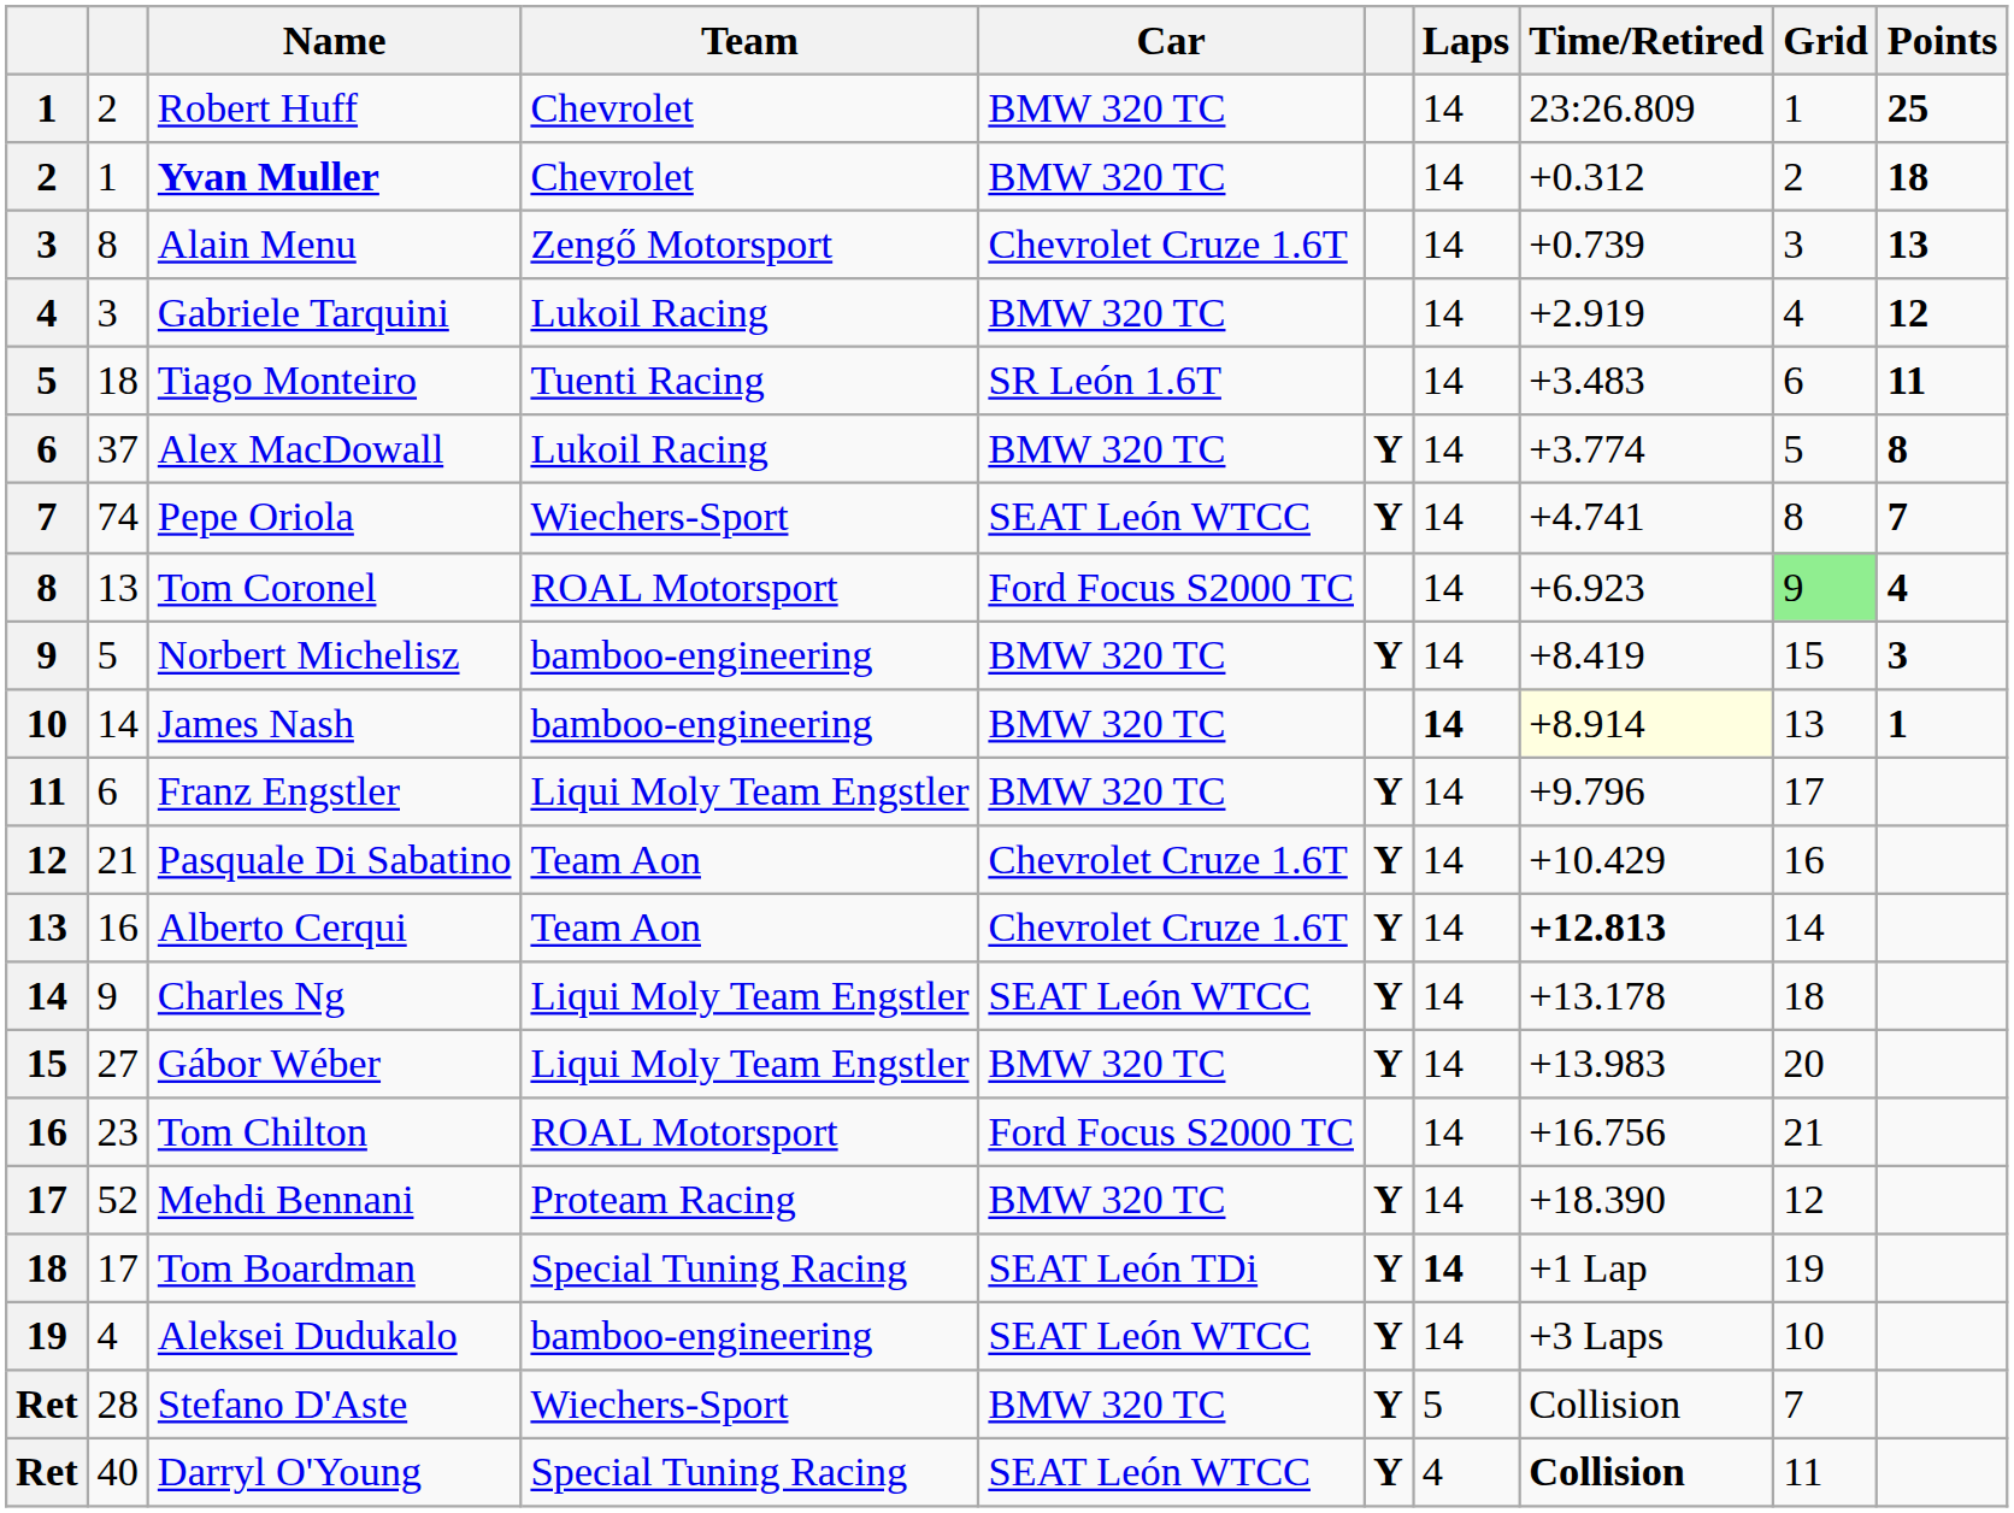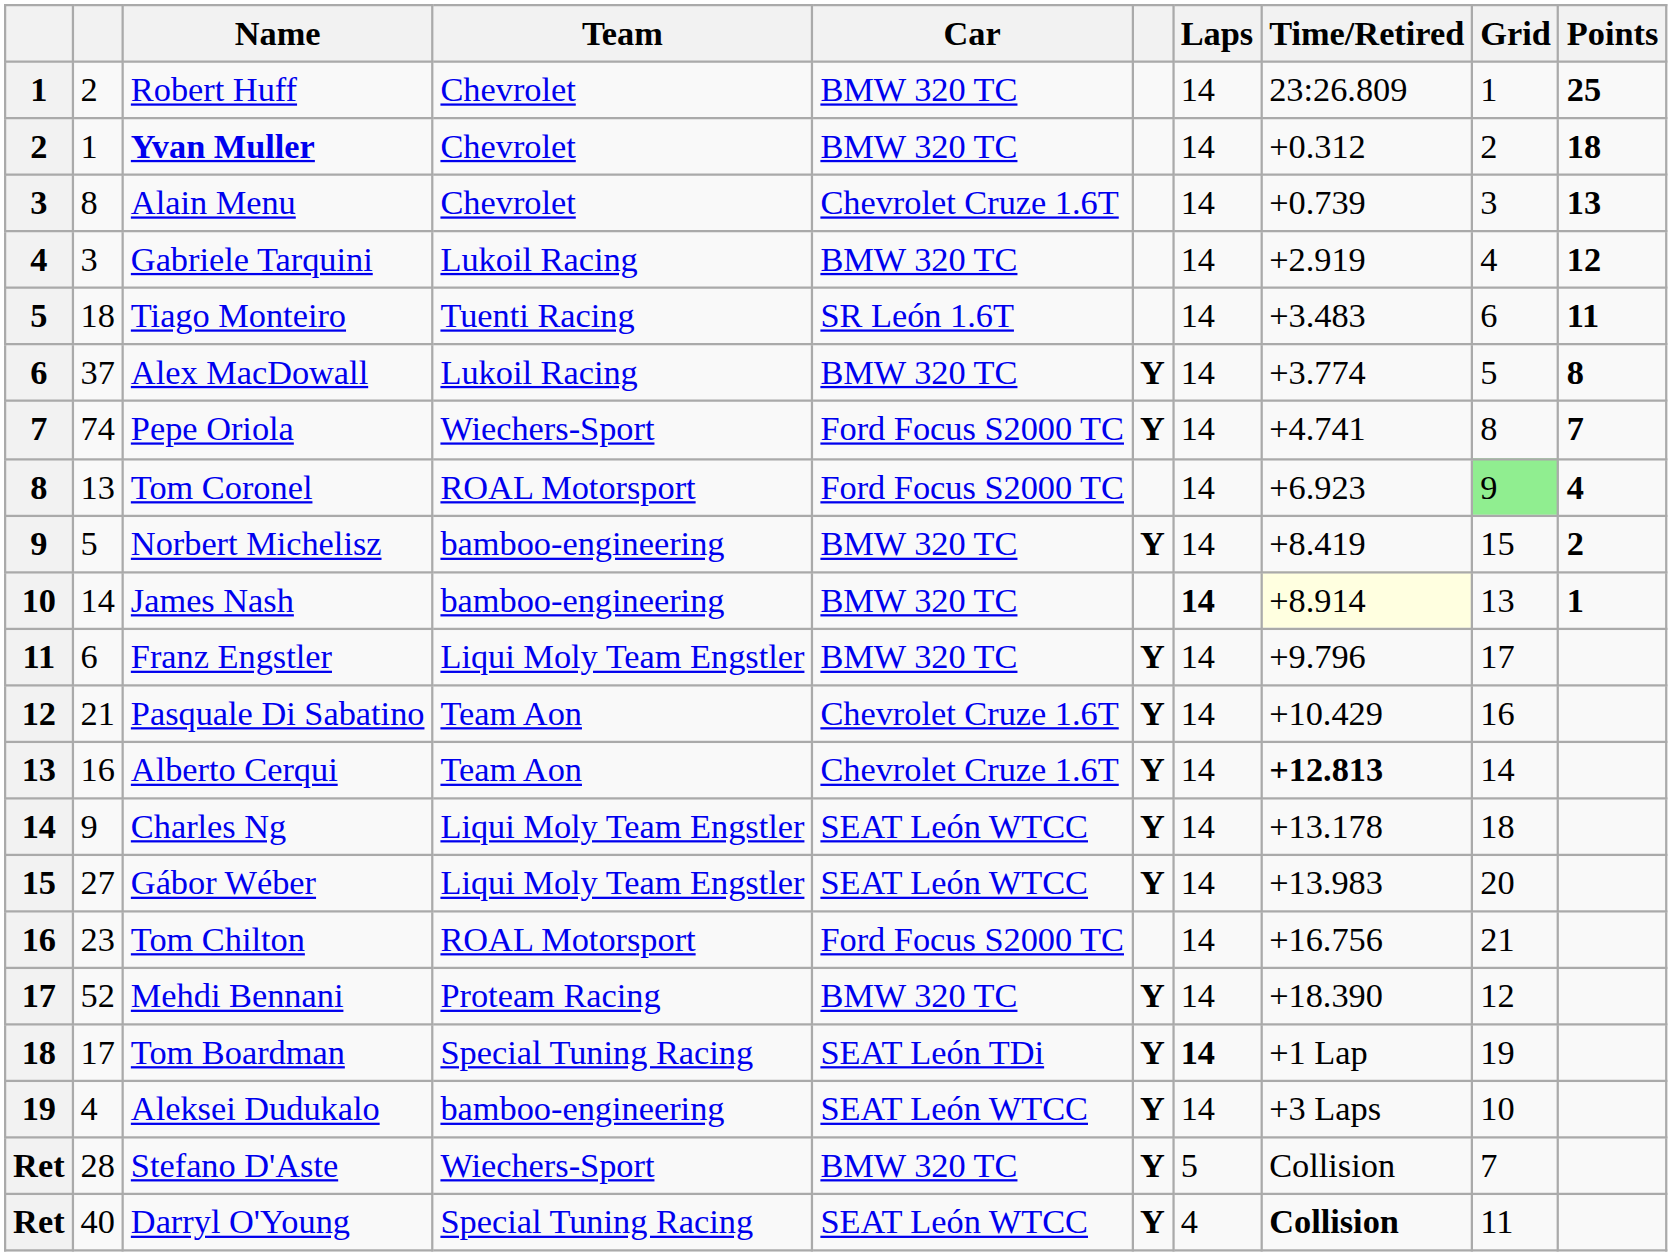Alain Menu | Team: Zengő Motorsport -> Chevrolet
Pepe Oriola | Car: SEAT León WTCC -> Ford Focus S2000 TC
Norbert Michelisz | Points: 3 -> 2
Gábor Wéber | Car: BMW 320 TC -> SEAT León WTCC
